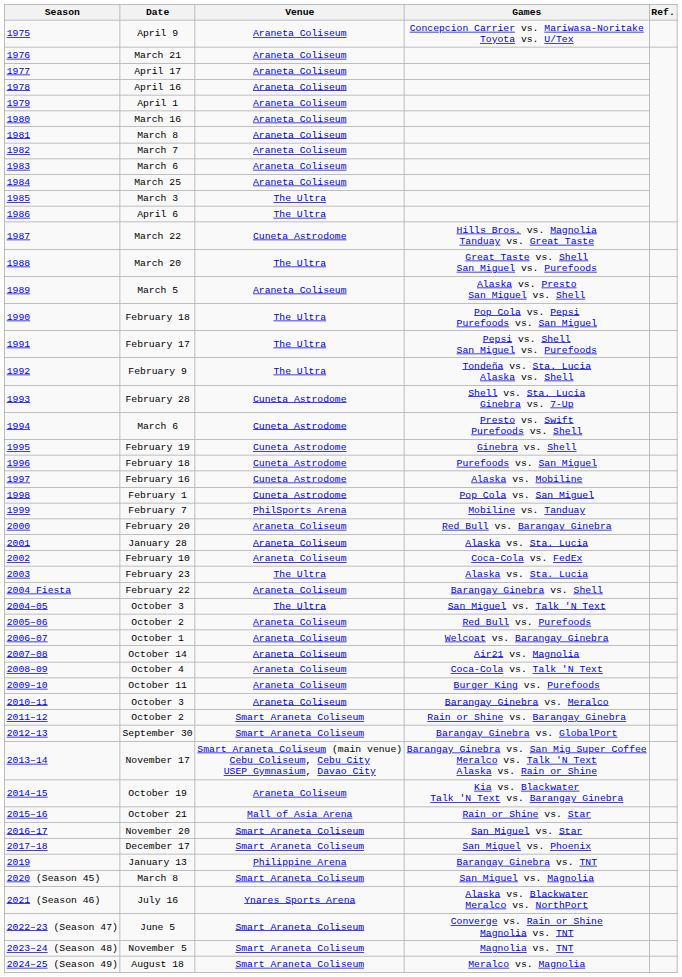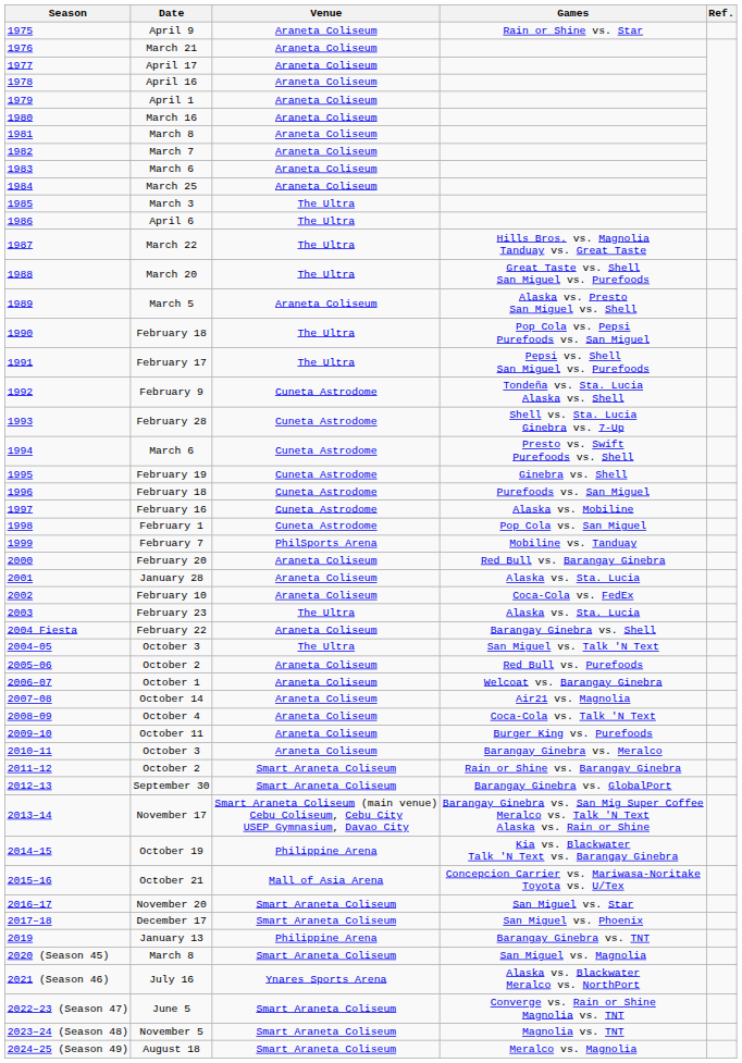April 9 | Games: Concepcion Carrier vs. Mariwasa-Noritake Toyota vs. U/Tex -> Rain or Shine vs. Star
March 22 | Venue: Cuneta Astrodome -> The Ultra
February 9 | Venue: The Ultra -> Cuneta Astrodome
October 19 | Venue: Araneta Coliseum -> Philippine Arena
October 21 | Games: Rain or Shine vs. Star -> Concepcion Carrier vs. Mariwasa-Noritake Toyota vs. U/Tex
